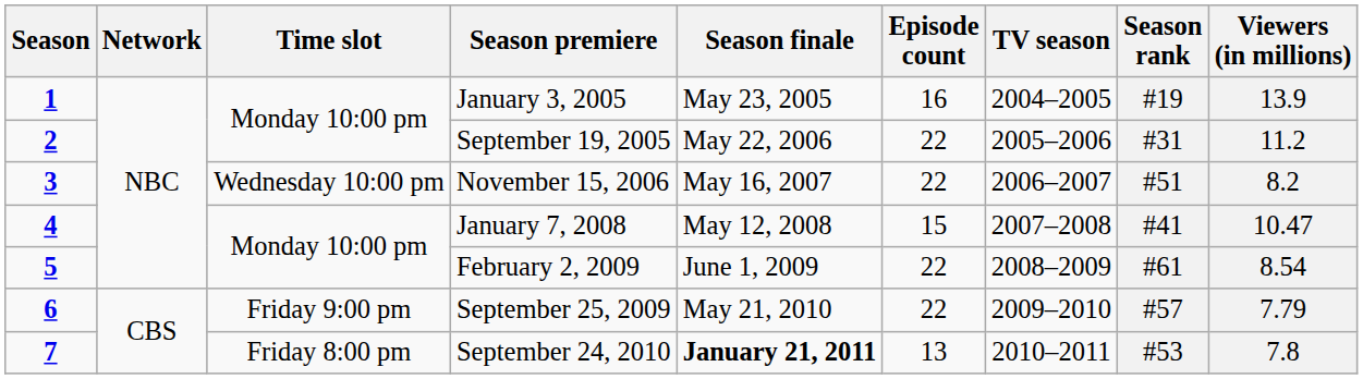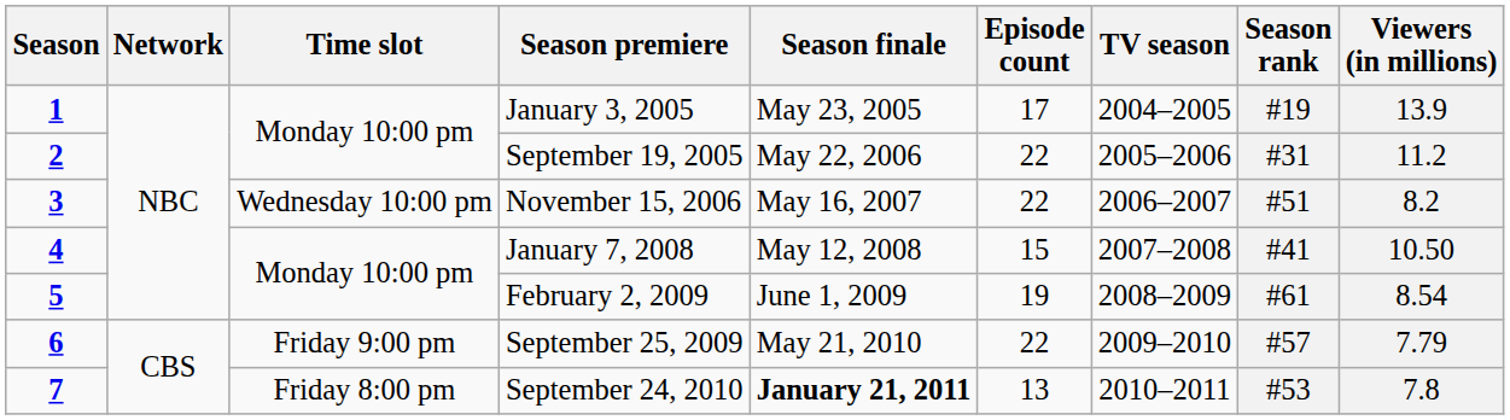1 | Episode count: 16 -> 17
4 | Viewers (in millions): 10.47 -> 10.50
5 | Episode count: 22 -> 19
